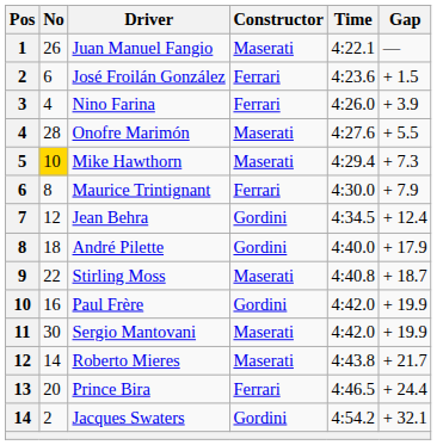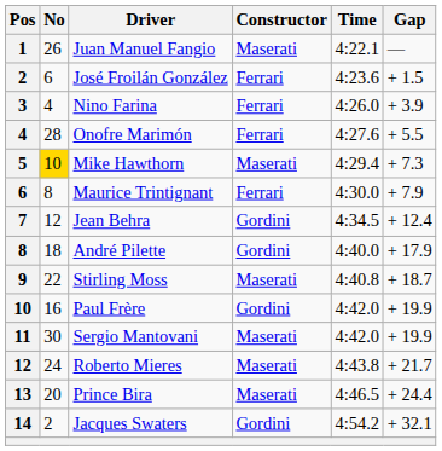Onofre Marimón | Constructor: Maserati -> Ferrari
Roberto Mieres | No: 14 -> 24
Prince Bira | Constructor: Ferrari -> Maserati
